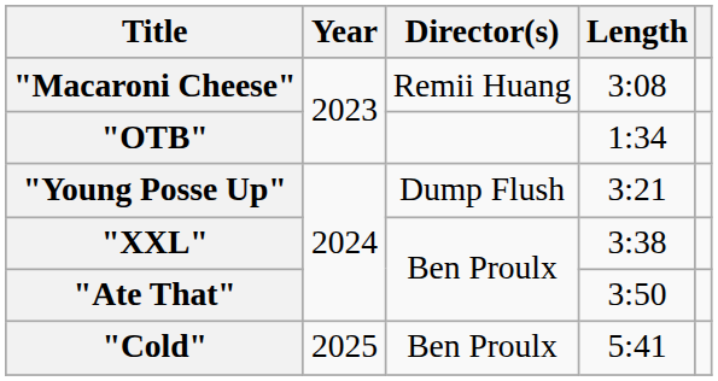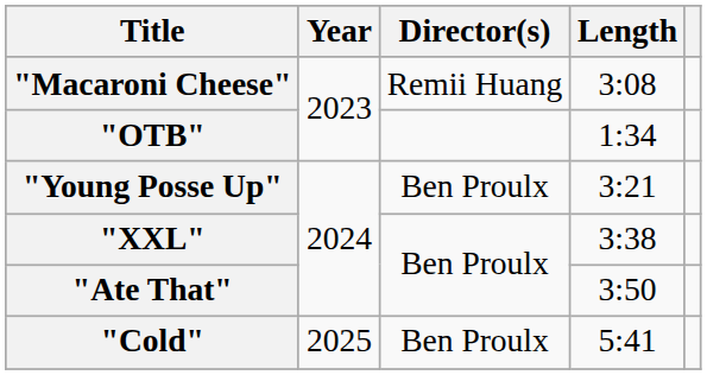"Young Posse Up" | Director(s): Dump Flush -> Ben Proulx
